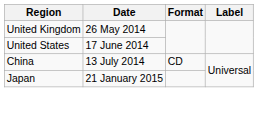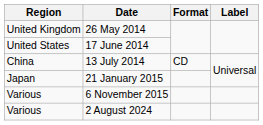+ row: Various | 6 November 2015
+ row: Various | 2 August 2024
